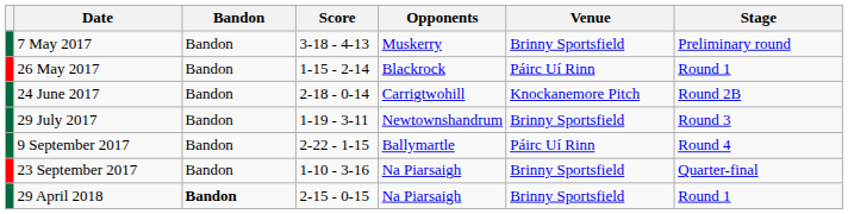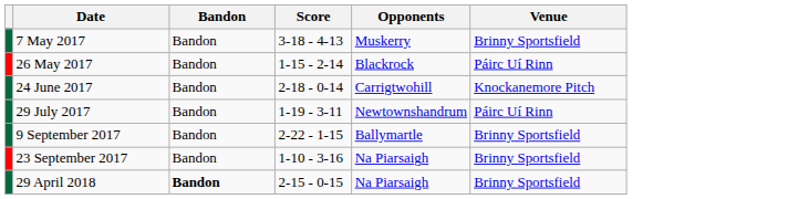- column: Stage | Preliminary round | Round 1 | Round 2B | Round 3 | Round 4 | Quarter-final | Round 1
29 July 2017 | Venue: Brinny Sportsfield -> Páirc Uí Rinn
9 September 2017 | Venue: Páirc Uí Rinn -> Brinny Sportsfield
